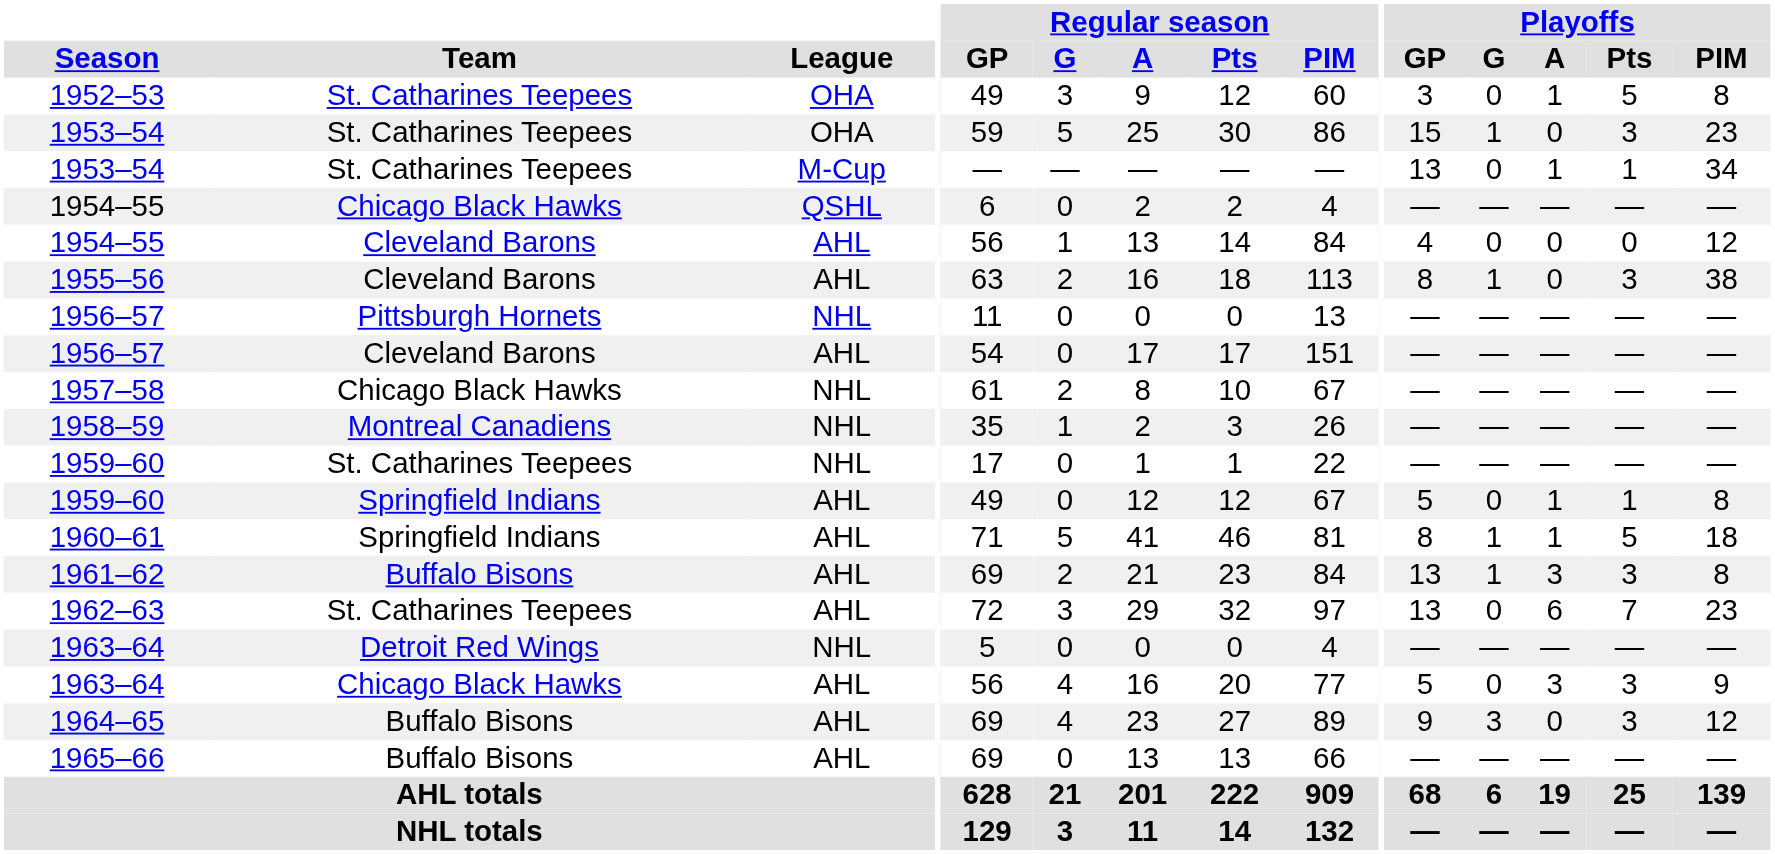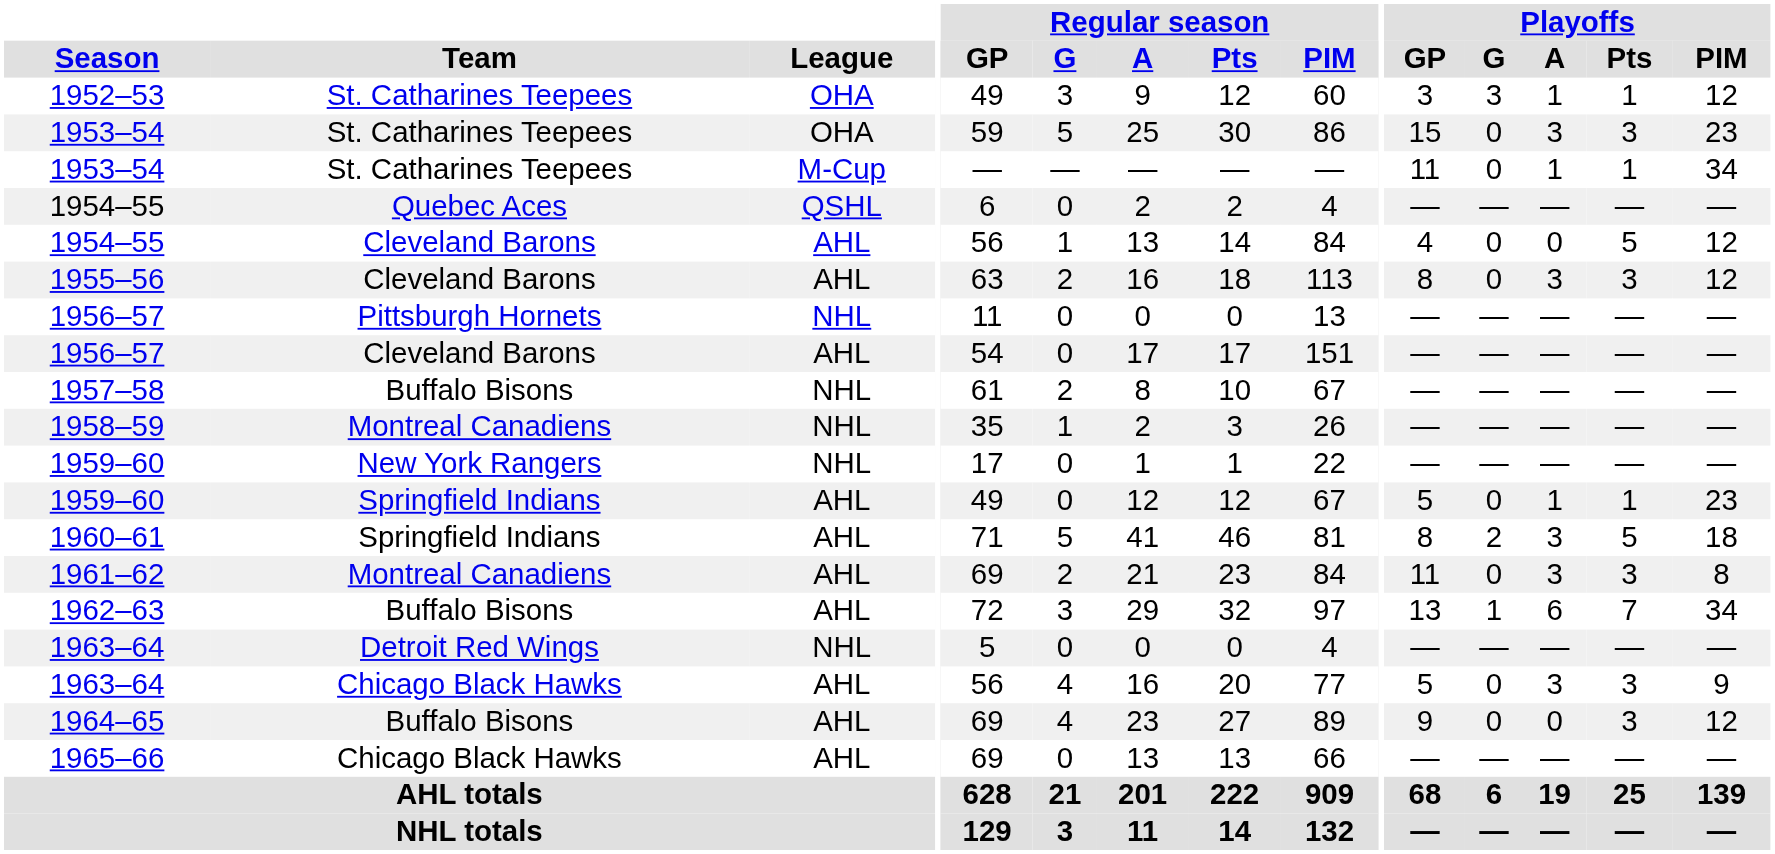1952–53 | Playoffs / G: 0 -> 3
1952–53 | Playoffs / Pts: 5 -> 1
1952–53 | Playoffs / PIM: 8 -> 12
1953–54 / OHA | Playoffs / G: 1 -> 0
1953–54 / OHA | Playoffs / A: 0 -> 3
1953–54 / M-Cup | Playoffs / GP: 13 -> 11
1954–55 / QSHL | Team: Chicago Black Hawks -> Quebec Aces
1954–55 / AHL | Playoffs / Pts: 0 -> 5
1955–56 | Playoffs / G: 1 -> 0
1955–56 | Playoffs / A: 0 -> 3
1955–56 | Playoffs / PIM: 38 -> 12
1957–58 | Team: Chicago Black Hawks -> Buffalo Bisons
1959–60 / NHL | Team: St. Catharines Teepees -> New York Rangers
1959–60 / AHL | Playoffs / PIM: 8 -> 23
1960–61 | Playoffs / G: 1 -> 2
1960–61 | Playoffs / A: 1 -> 3
1961–62 | Team: Buffalo Bisons -> Montreal Canadiens
1961–62 | Playoffs / GP: 13 -> 11
1961–62 | Playoffs / G: 1 -> 0
1962–63 | Team: St. Catharines Teepees -> Buffalo Bisons
1962–63 | Playoffs / G: 0 -> 1
1962–63 | Playoffs / PIM: 23 -> 34
1964–65 | Playoffs / G: 3 -> 0
1965–66 | Team: Buffalo Bisons -> Chicago Black Hawks
